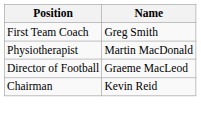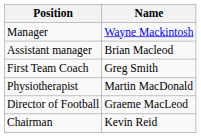+ row: Manager | Wayne Mackintosh
+ row: Assistant manager | Brian Macleod
